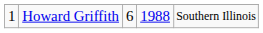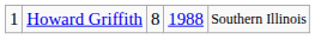Howard Griffith | column 3: 6 -> 8
